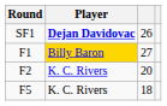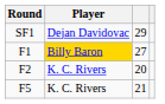SF1 | Player: bold -> normal
SF1 | column 3: 26 -> 29
F5 | column 3: 18 -> 21
